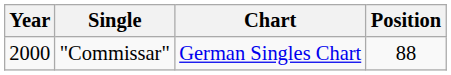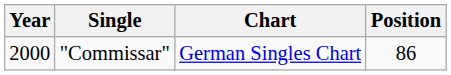"Commissar" | Position: 88 -> 86
